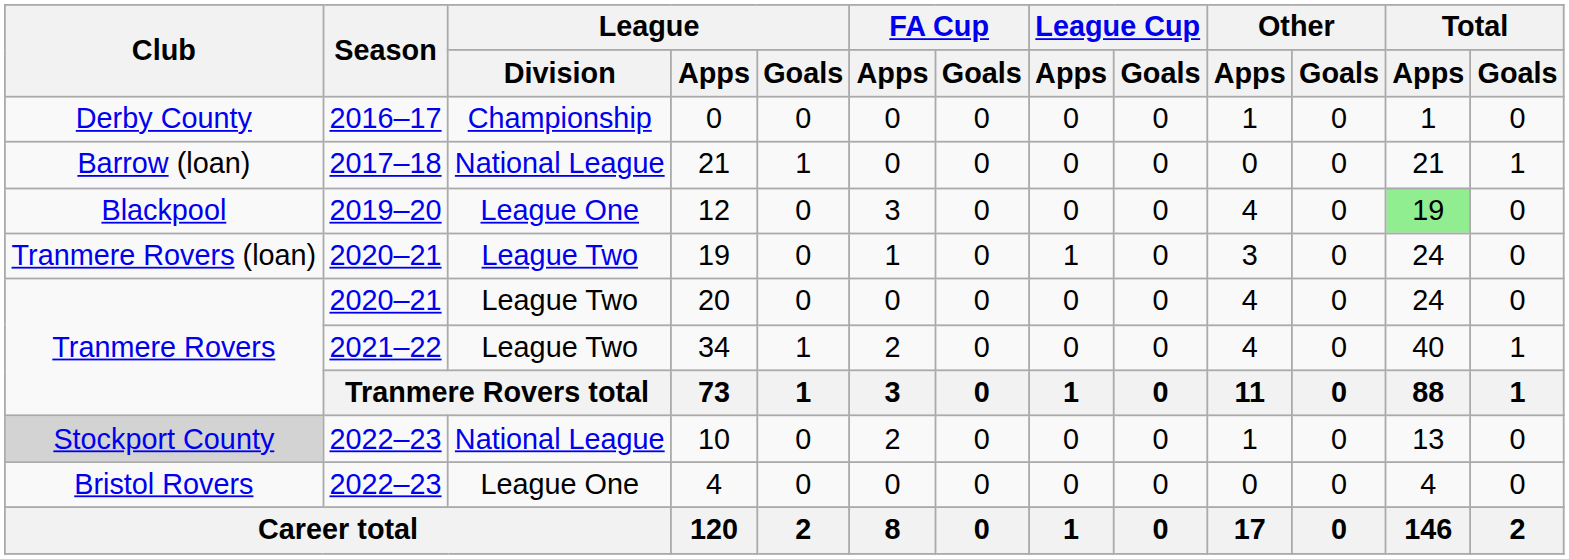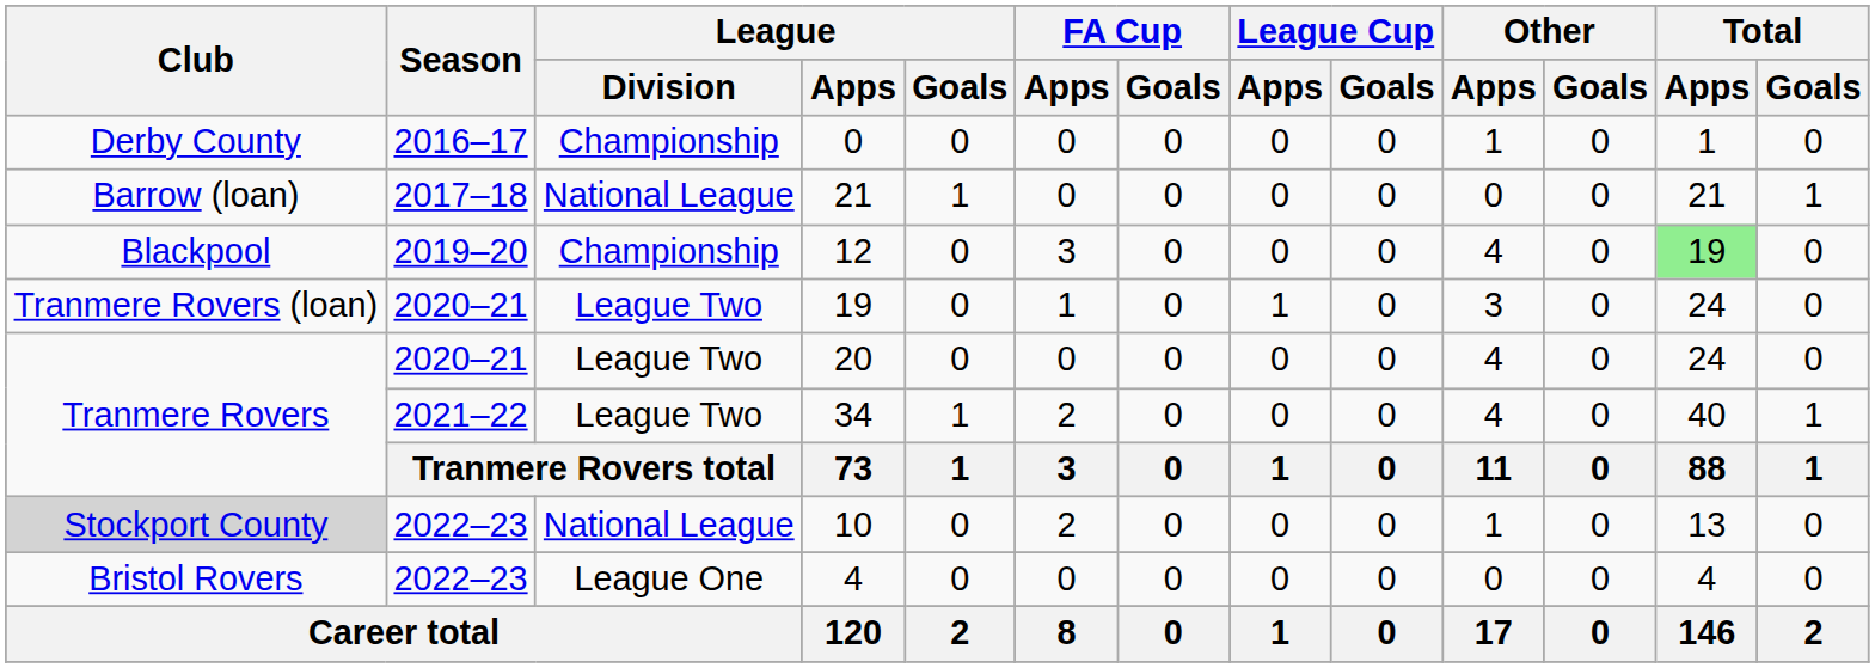12 | League / Division: League One -> Championship
